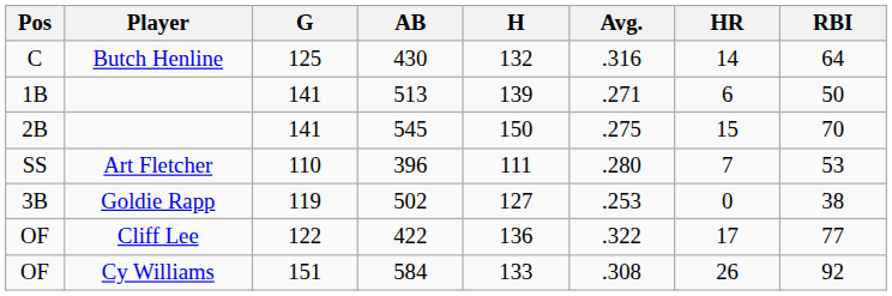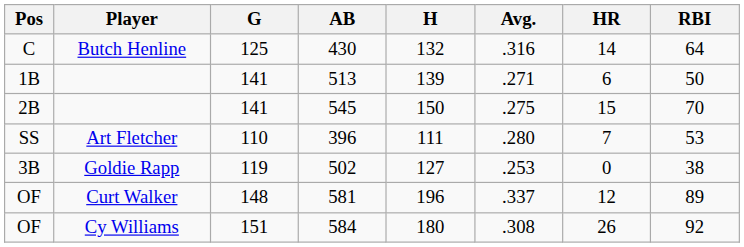- row: OF | Cliff Lee | 122 | 422 | 136 | .322 | 17 | 77
+ row: OF | Curt Walker | 148 | 581 | 196 | .337 | 12 | 89
584 | H: 133 -> 180
